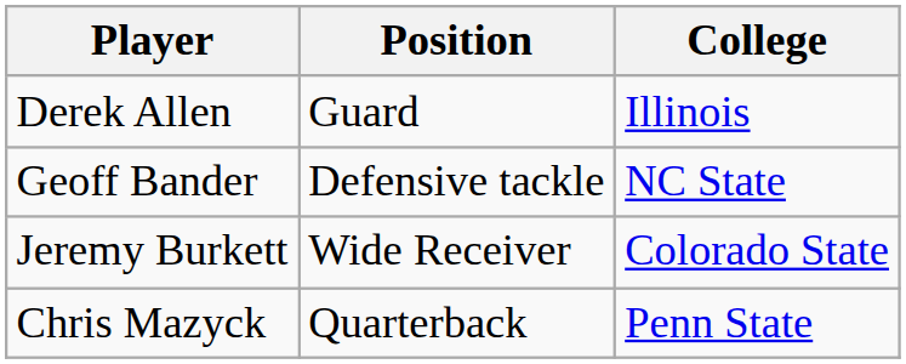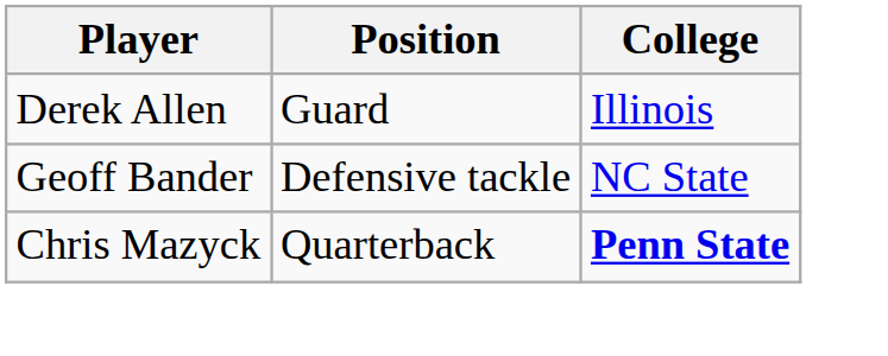- row: Jeremy Burkett | Wide Receiver | Colorado State
Chris Mazyck | College: normal -> bold
